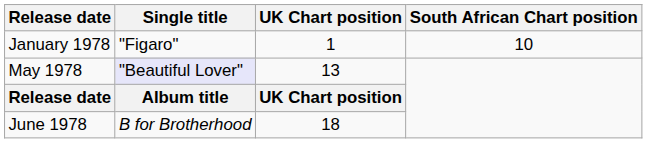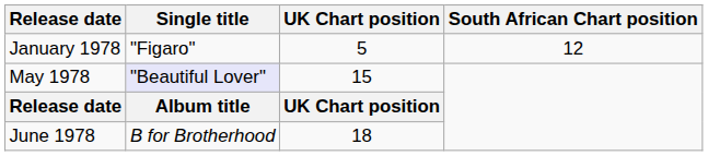January 1978 | UK Chart position: 1 -> 5
January 1978 | South African Chart position: 10 -> 12
May 1978 | UK Chart position: 13 -> 15
